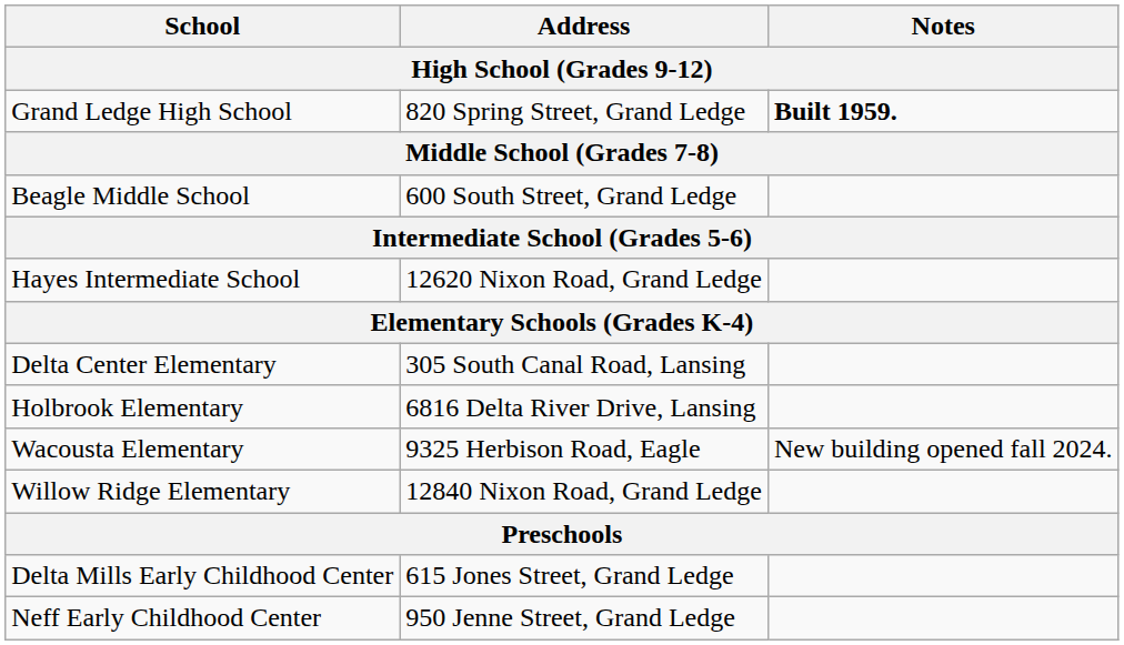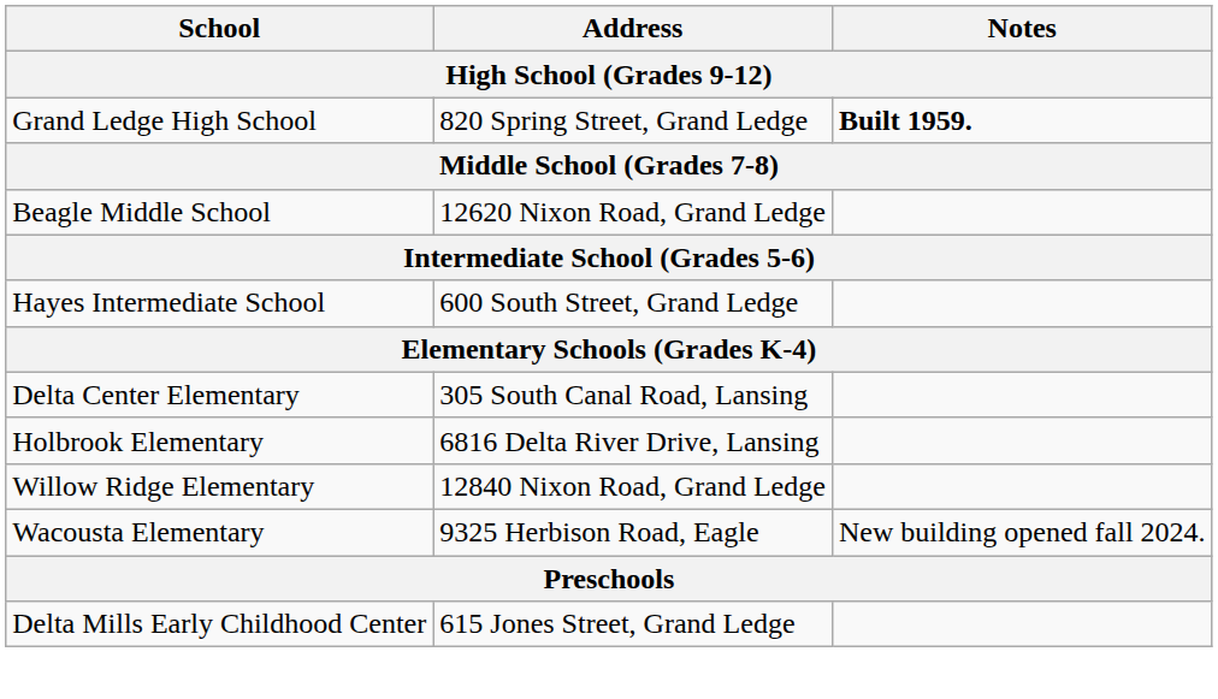Beagle Middle School | Address: 600 South Street, Grand Ledge -> 12620 Nixon Road, Grand Ledge
Hayes Intermediate School | Address: 12620 Nixon Road, Grand Ledge -> 600 South Street, Grand Ledge
rows swapped: Wacousta Elementary <-> Willow Ridge Elementary
- row: Neff Early Childhood Center | 950 Jenne Street, Grand Ledge
